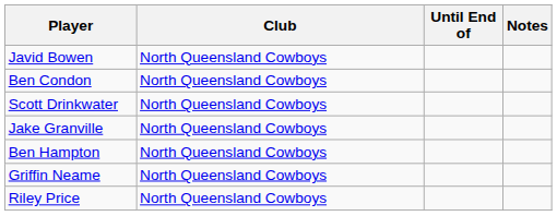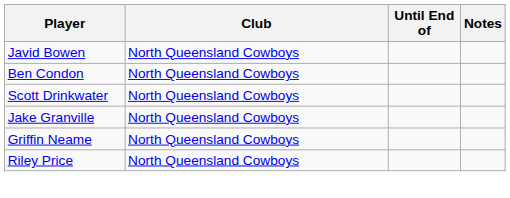- row: Ben Hampton | North Queensland Cowboys
